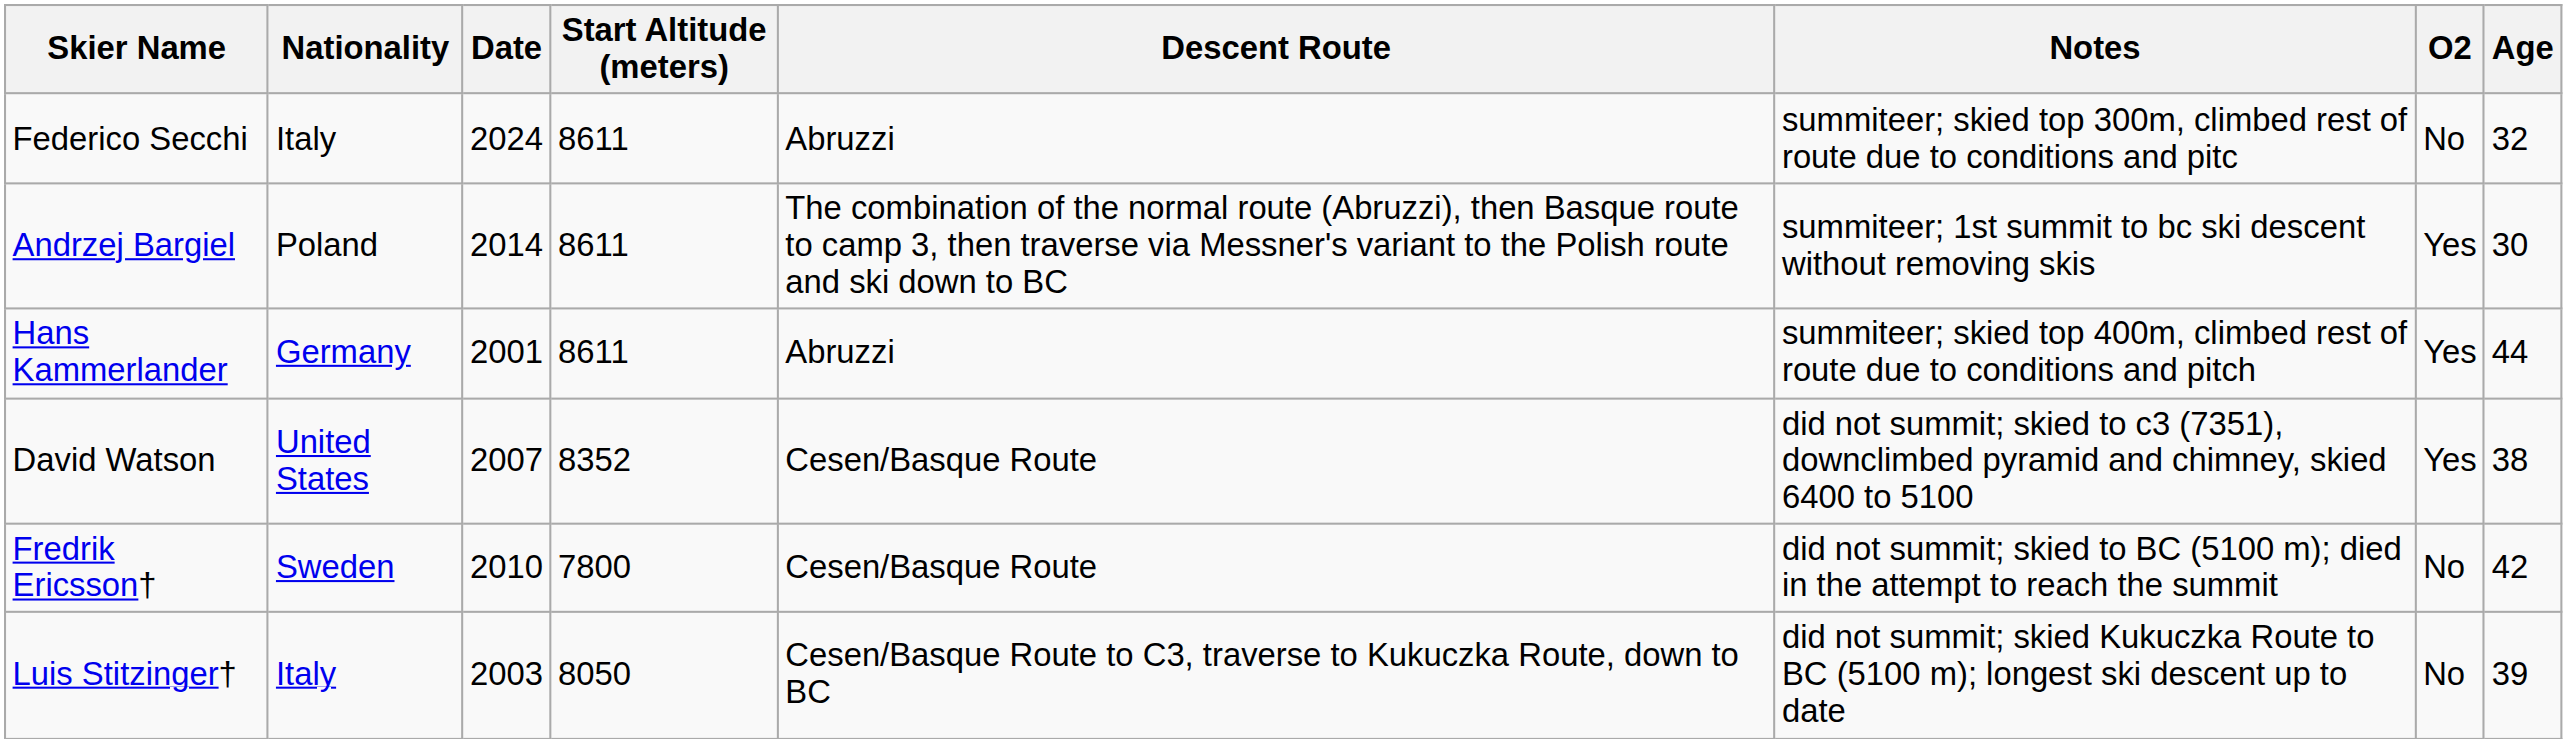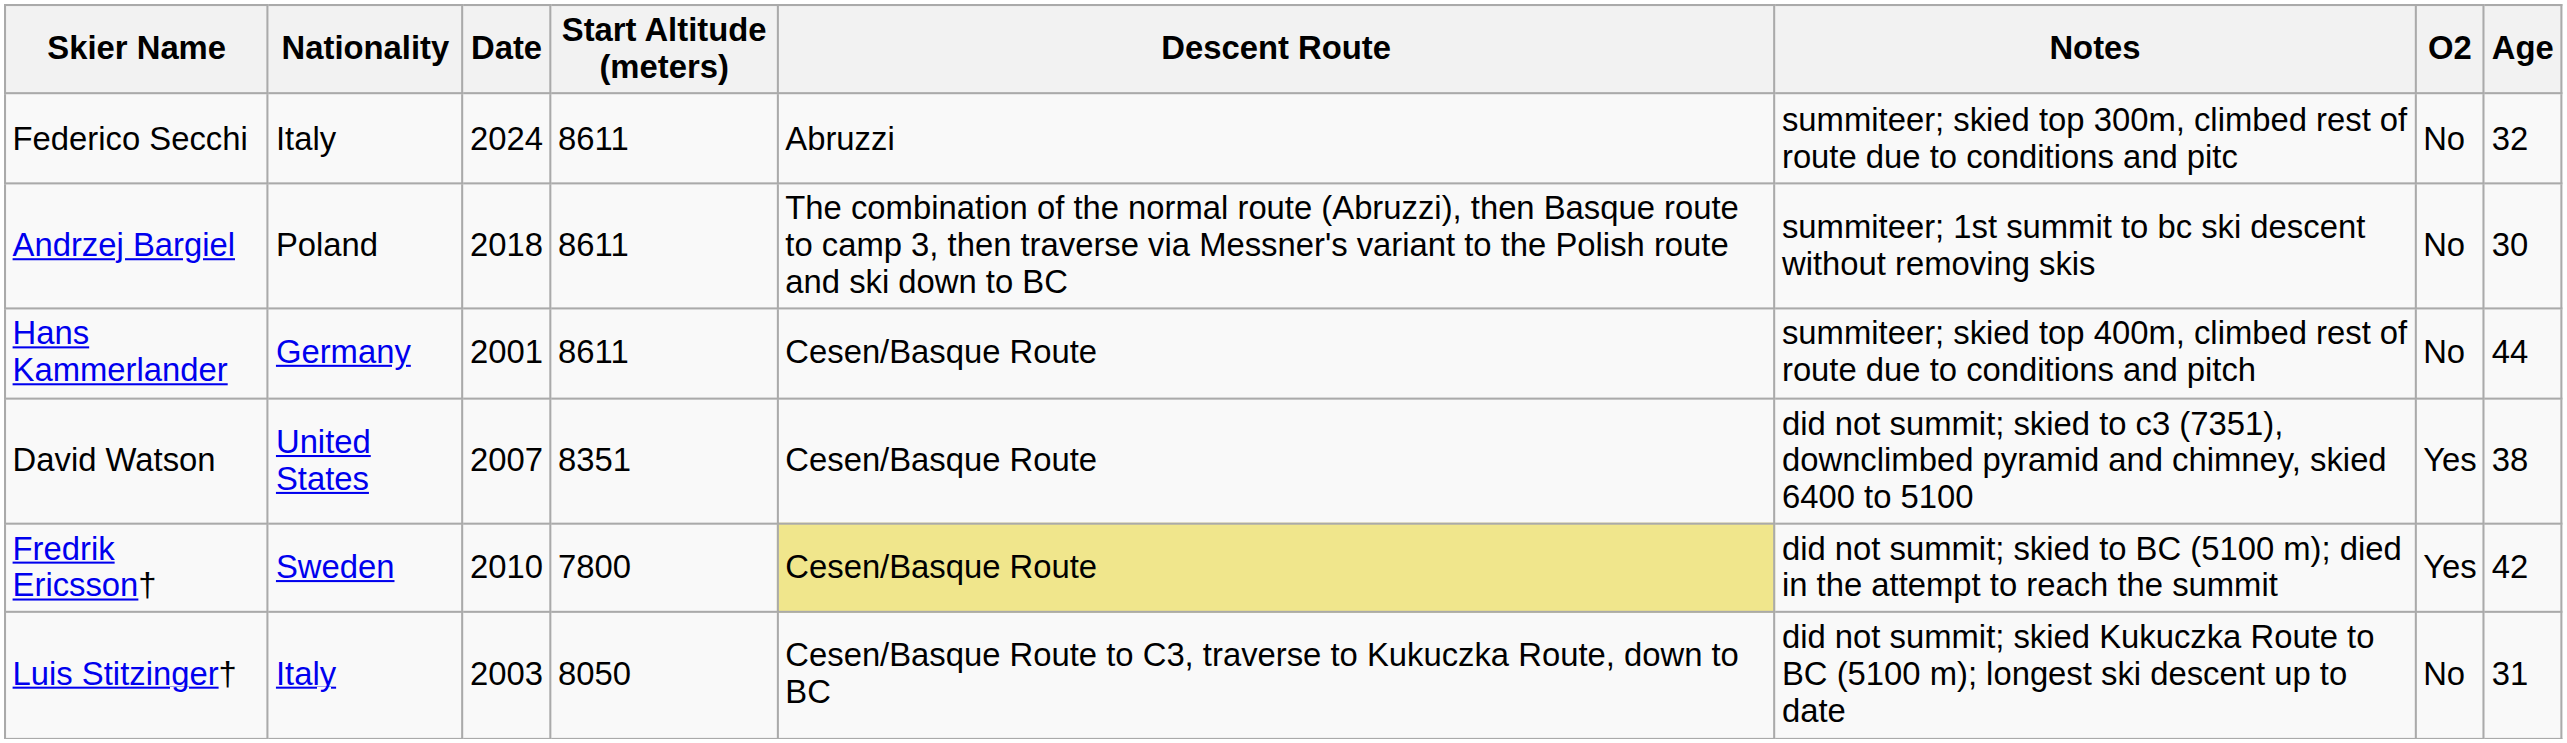Andrzej Bargiel | Date: 2014 -> 2018
Andrzej Bargiel | O2: Yes -> No
Hans Kammerlander | Descent Route: Abruzzi -> Cesen/Basque Route
Hans Kammerlander | O2: Yes -> No
David Watson | Start Altitude (meters): 8352 -> 8351
Fredrik Ericsson† | Descent Route: no background -> khaki background
Fredrik Ericsson† | O2: No -> Yes
Luis Stitzinger† | Age: 39 -> 31
